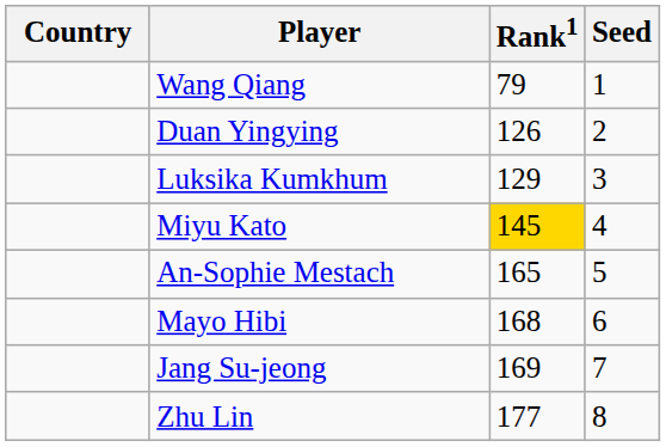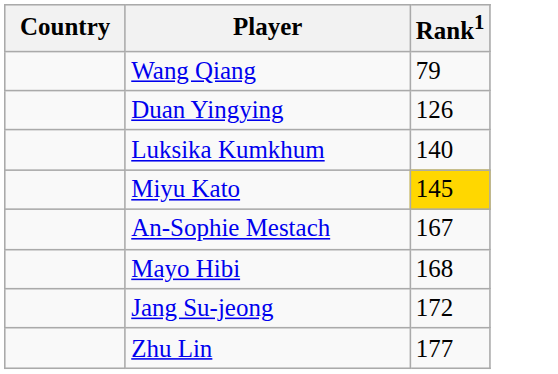- column: Seed | 1 | 2 | 3 | 4 | 5 | 6 | 7 | 8
Luksika Kumkhum | Rank1: 129 -> 140
An-Sophie Mestach | Rank1: 165 -> 167
Jang Su-jeong | Rank1: 169 -> 172
